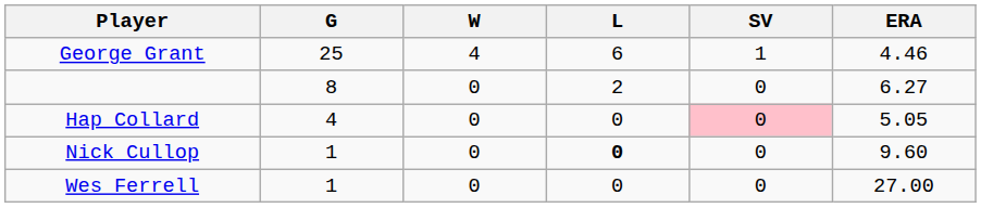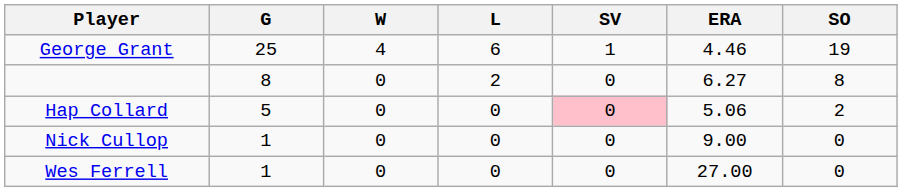+ column: SO | 19 | 8 | 2 | 0 | 0
Hap Collard | G: 4 -> 5
Hap Collard | ERA: 5.05 -> 5.06
Nick Cullop | L: bold -> normal
Nick Cullop | ERA: 9.60 -> 9.00
